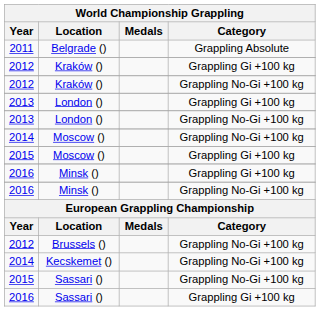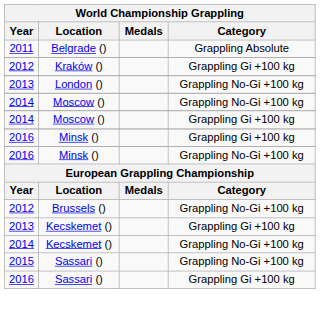- row: 2012 | Kraków () | Grappling No-Gi +100 kg
- row: 2013 | London () | Grappling Gi +100 kg
Moscow () / Grappling Gi +100 kg | Year: 2015 -> 2014
+ row: 2013 | Kecskemet () | Grappling Gi +100 kg
